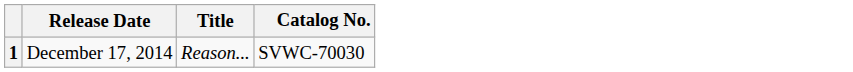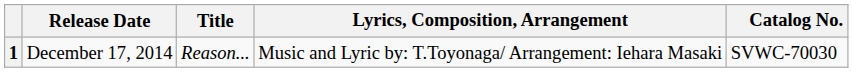+ column: Lyrics, Composition, Arrangement | Music and Lyric by: T.Toyonaga/ Arrangement: Iehara Masaki
